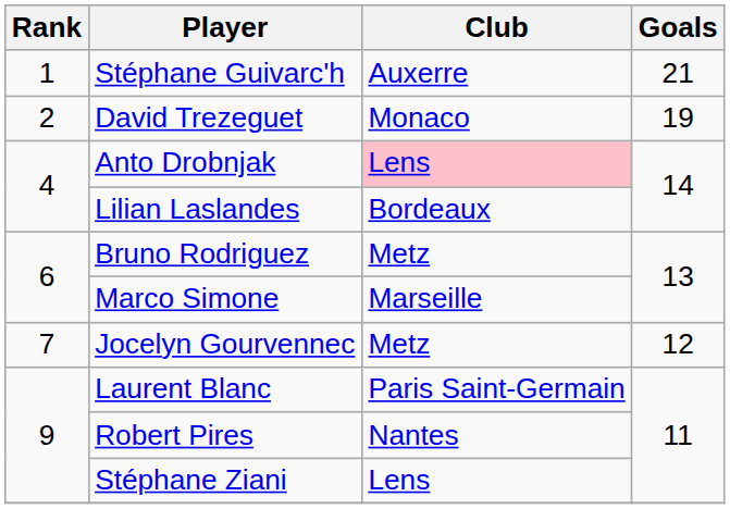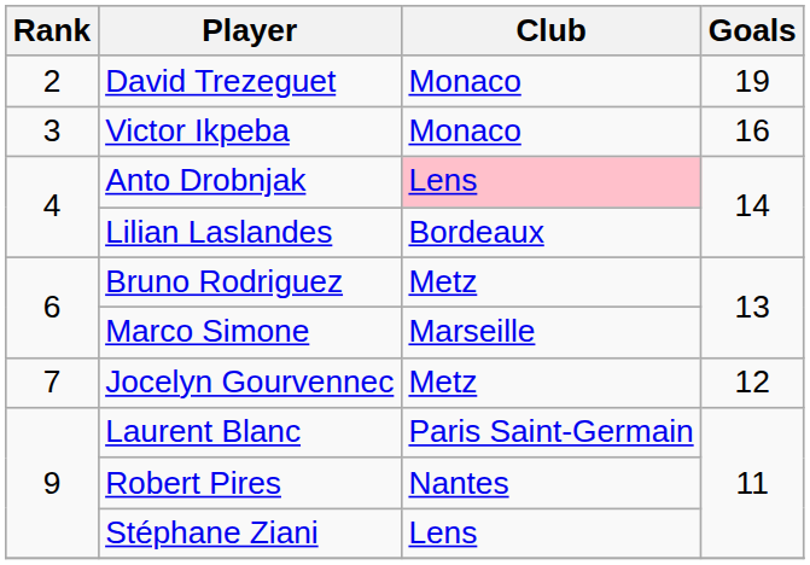- row: 1 | Stéphane Guivarc'h | Auxerre | 21
+ row: 3 | Victor Ikpeba | Monaco | 16
